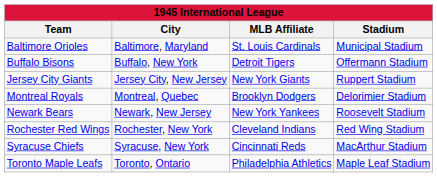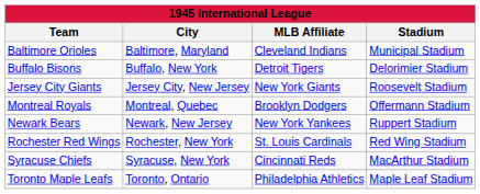Baltimore Orioles | MLB Affiliate: St. Louis Cardinals -> Cleveland Indians
Buffalo Bisons | Stadium: Offermann Stadium -> Delorimier Stadium
Jersey City Giants | Stadium: Ruppert Stadium -> Roosevelt Stadium
Montreal Royals | Stadium: Delorimier Stadium -> Offermann Stadium
Newark Bears | Stadium: Roosevelt Stadium -> Ruppert Stadium
Rochester Red Wings | MLB Affiliate: Cleveland Indians -> St. Louis Cardinals
